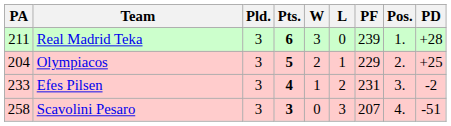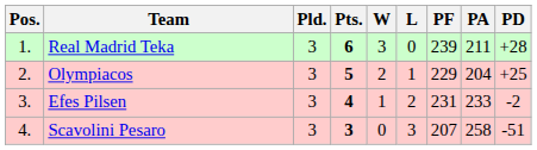columns swapped: Pos. <-> PA
